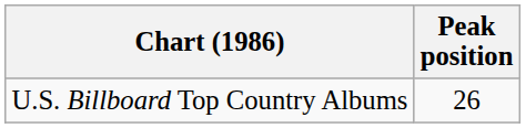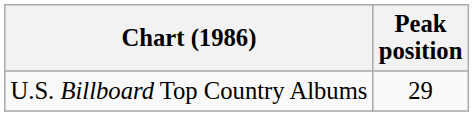U.S. Billboard Top Country Albums | Peak position: 26 -> 29
